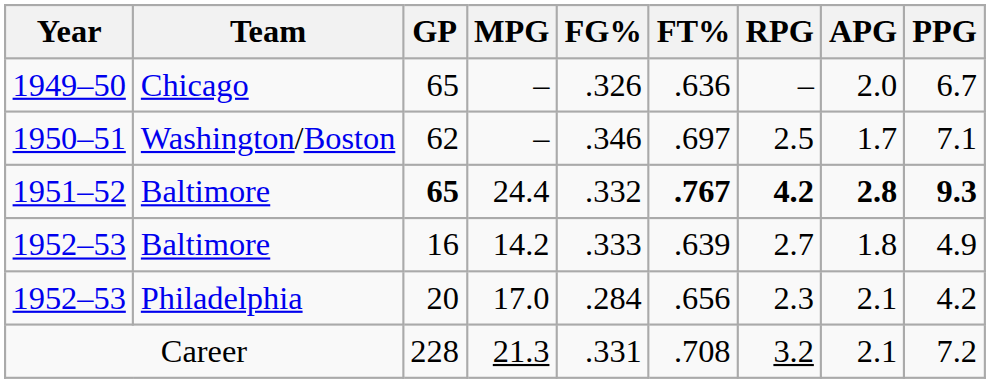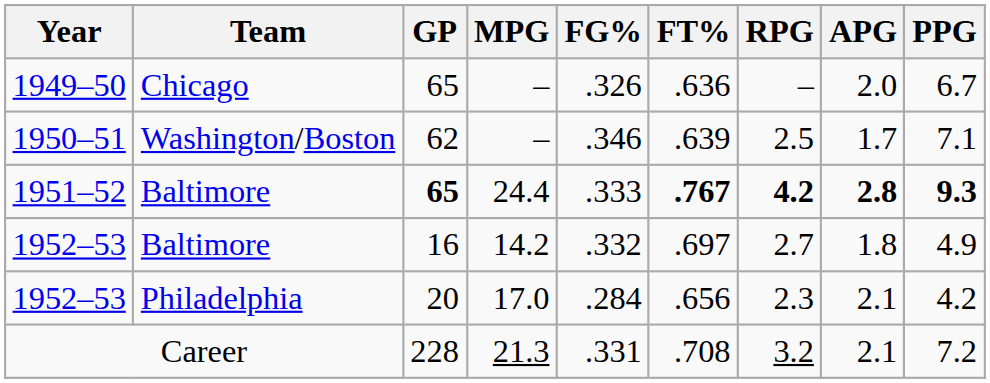1950–51 | FT%: .697 -> .639
1951–52 | FG%: .332 -> .333
1952–53 / Baltimore | FG%: .333 -> .332
1952–53 / Baltimore | FT%: .639 -> .697
